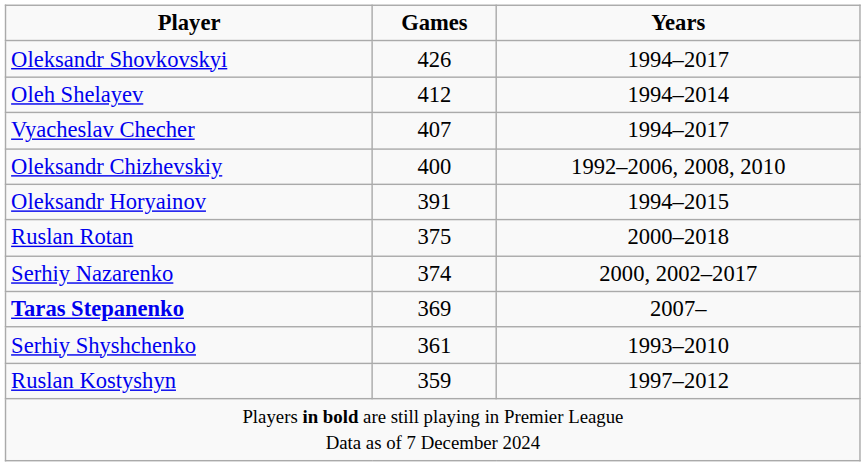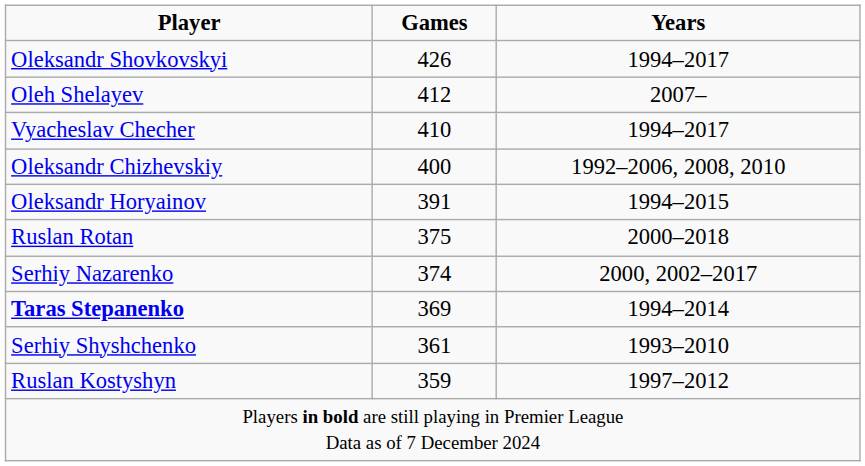Oleh Shelayev | Years: 1994–2014 -> 2007–
Vyacheslav Checher | Games: 407 -> 410
Taras Stepanenko | Years: 2007– -> 1994–2014
